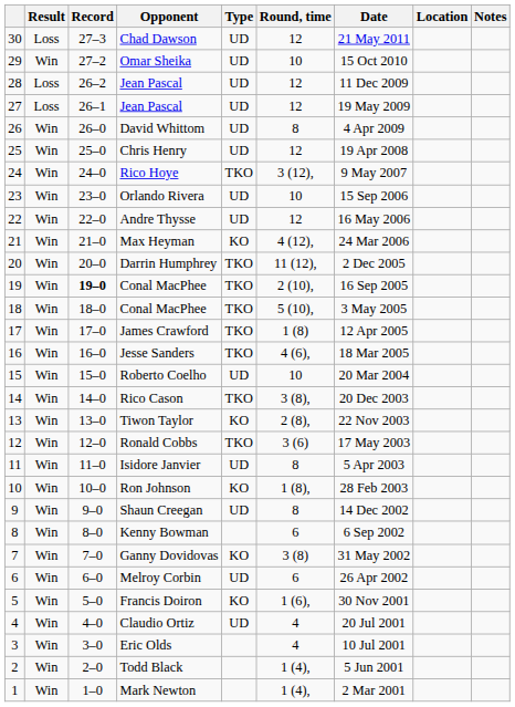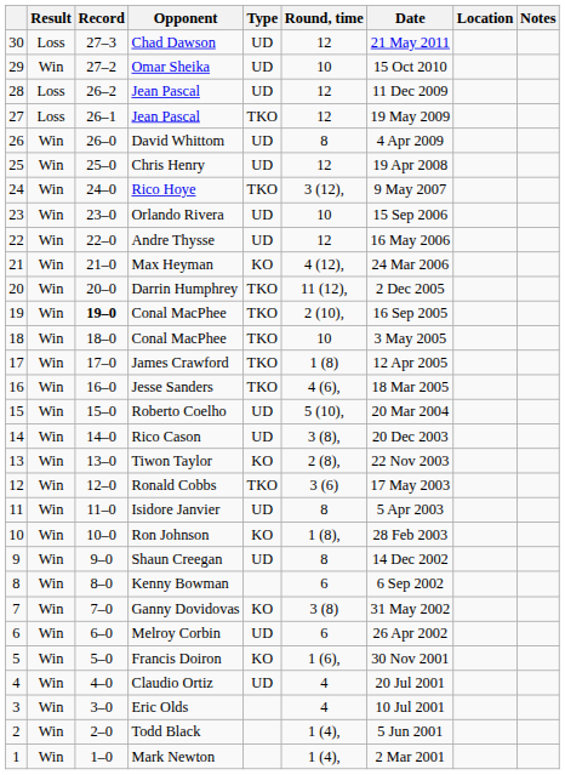27 / Jean Pascal | Type: UD -> TKO
18 / Conal MacPhee | Round, time: 5 (10), -> 10
Roberto Coelho | Round, time: 10 -> 5 (10),
Rico Cason | Type: TKO -> UD
